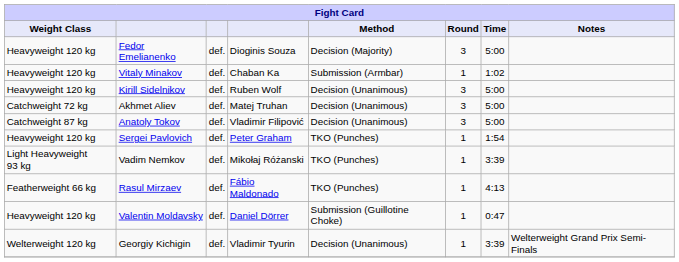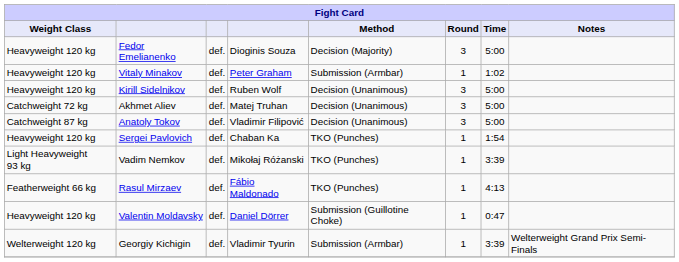Vitaly Minakov | column 4: Chaban Ka -> Peter Graham
Sergei Pavlovich | column 4: Peter Graham -> Chaban Ka
Georgiy Kichigin | Method: Decision (Unanimous) -> Submission (Armbar)
